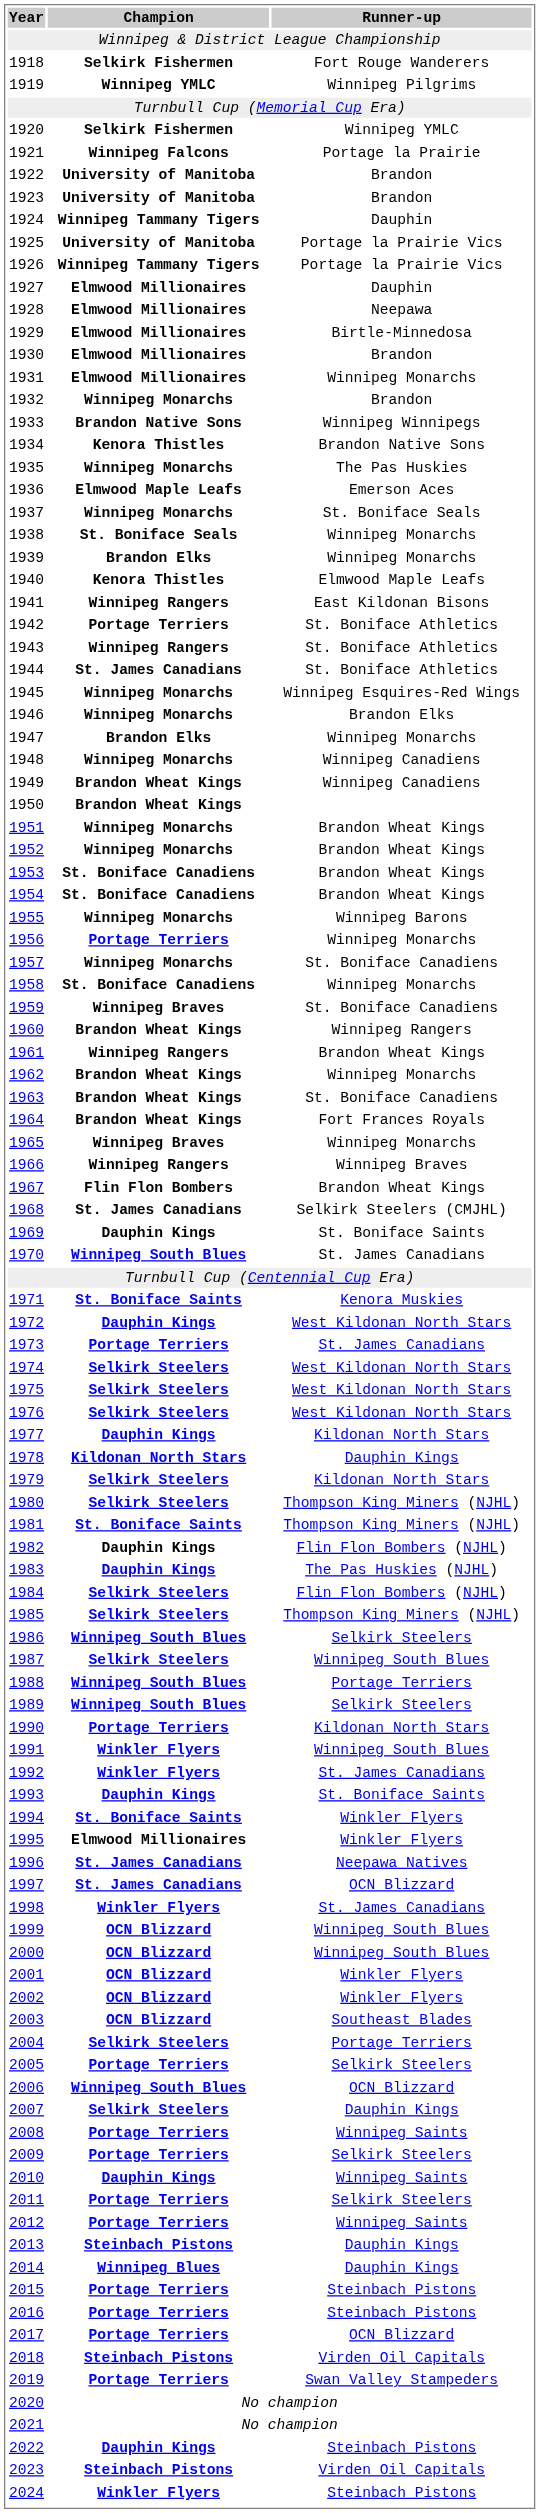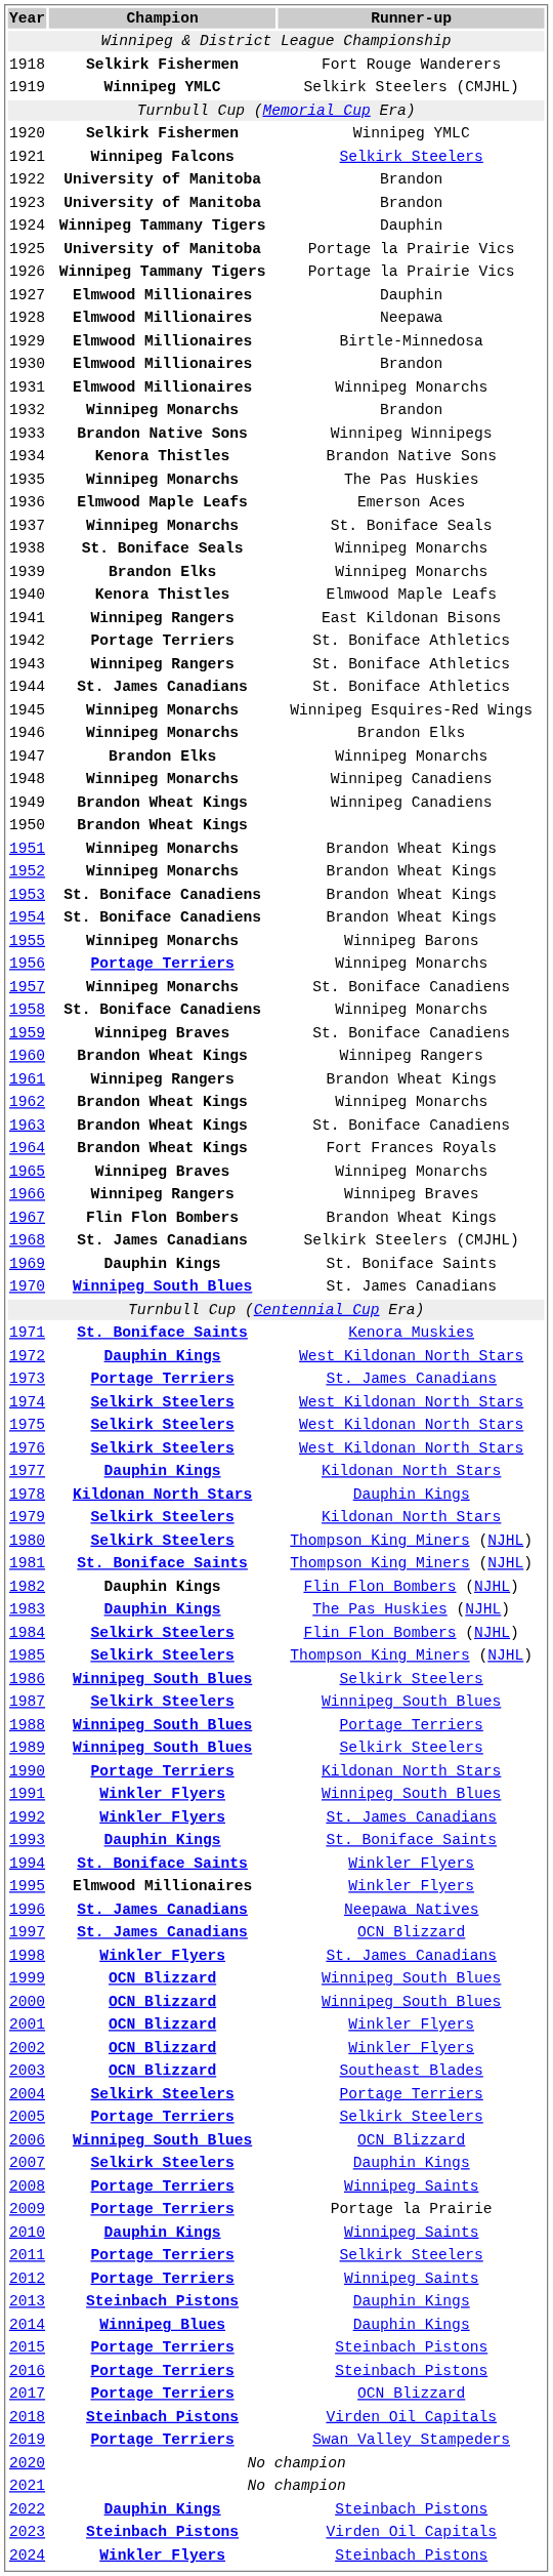1919 | Runner-up: Winnipeg Pilgrims -> Selkirk Steelers (CMJHL)
1921 | Runner-up: Portage la Prairie -> Selkirk Steelers
2009 | Runner-up: Selkirk Steelers -> Portage la Prairie
